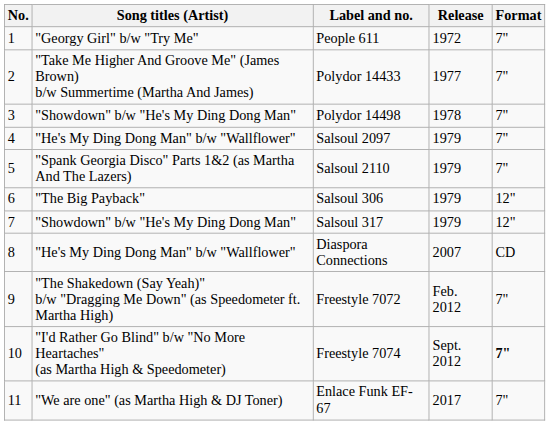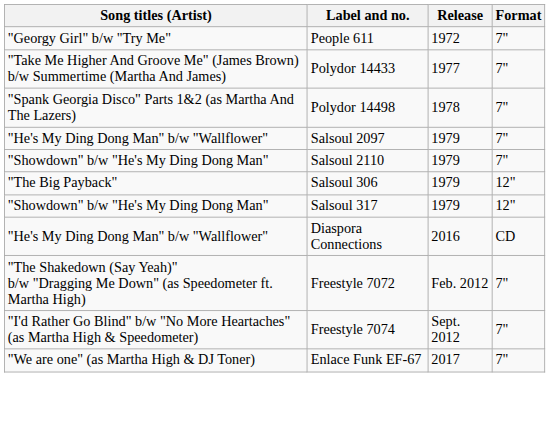- column: No. | 1 | 2 | 3 | 4 | 5 | 6 | 7 | 8 | 9 | 10 | 11
Polydor 14498 | Song titles (Artist): "Showdown" b/w "He's My Ding Dong Man" -> "Spank Georgia Disco" Parts 1&2 (as Martha And The Lazers)
Salsoul 2110 | Song titles (Artist): "Spank Georgia Disco" Parts 1&2 (as Martha And The Lazers) -> "Showdown" b/w "He's My Ding Dong Man"
Diaspora Connections | Release: 2007 -> 2016
Freestyle 7074 | Format: bold -> normal
